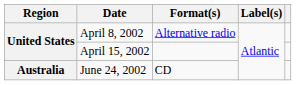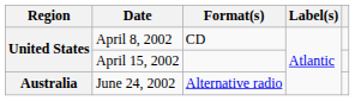April 8, 2002 | Format(s): Alternative radio -> CD
June 24, 2002 | Format(s): CD -> Alternative radio
